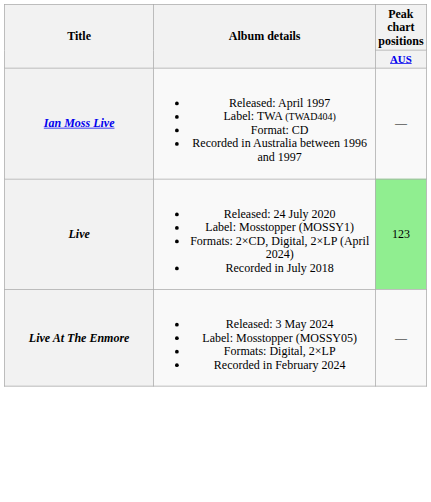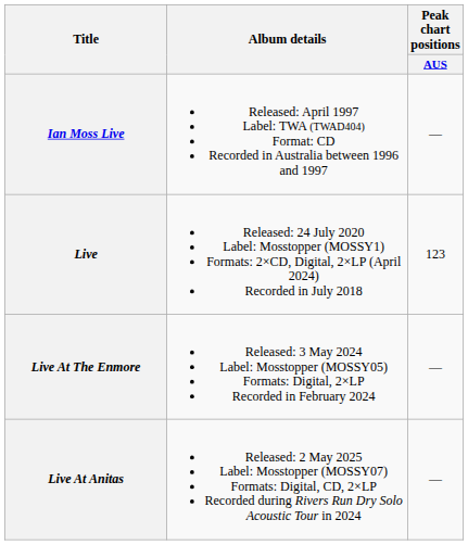Live | Peak chart positions / AUS: lightgreen background -> no background
+ row: Live At Anitas | Released: 2 May 2025 Label: Mosstopper (MOSSY07) Formats: Digital, CD, 2×LP Recorded during Rivers Run Dry Solo Acoustic Tour in 2024 | —
